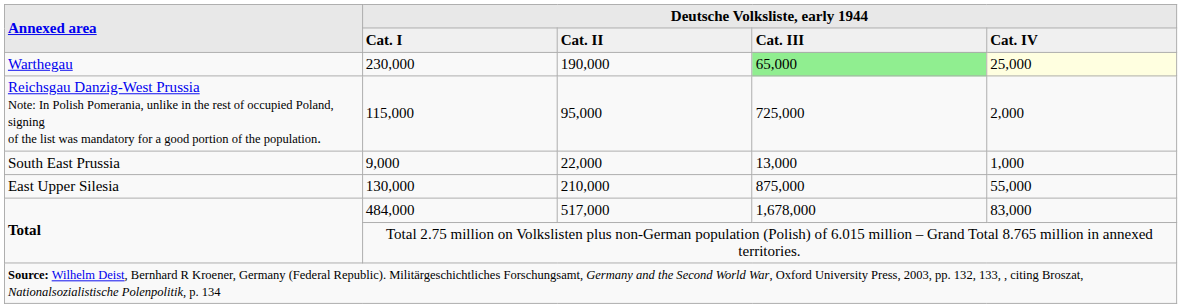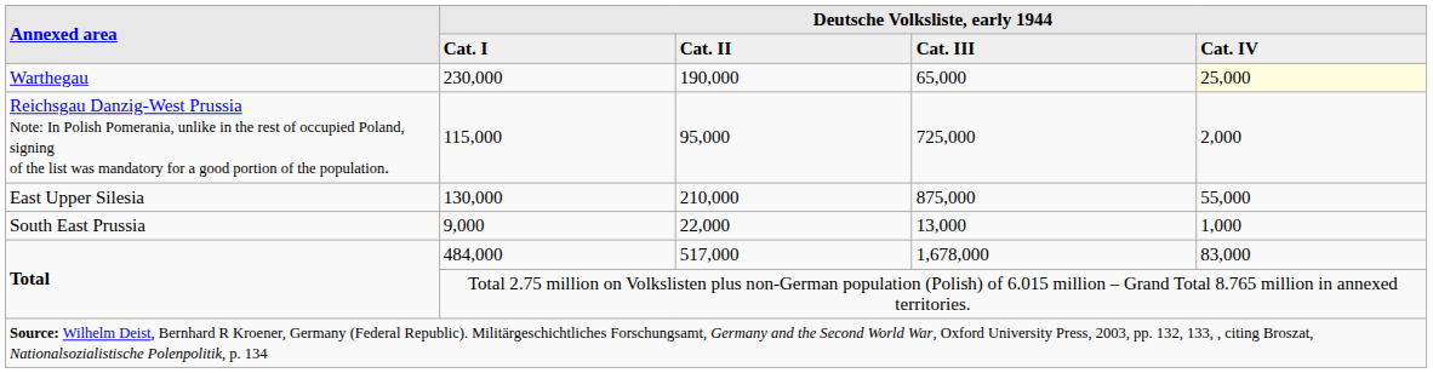230,000 | column 4: lightgreen background -> no background
rows swapped: 130,000 <-> 9,000
